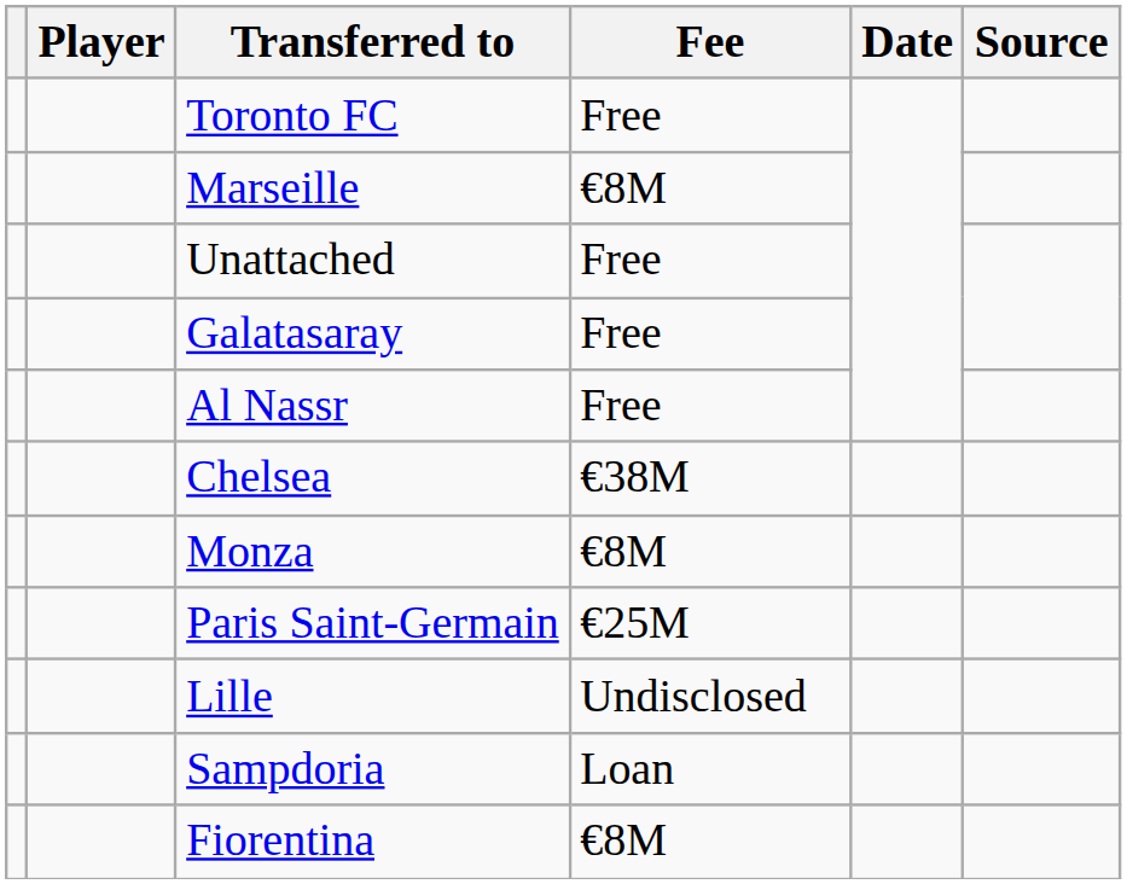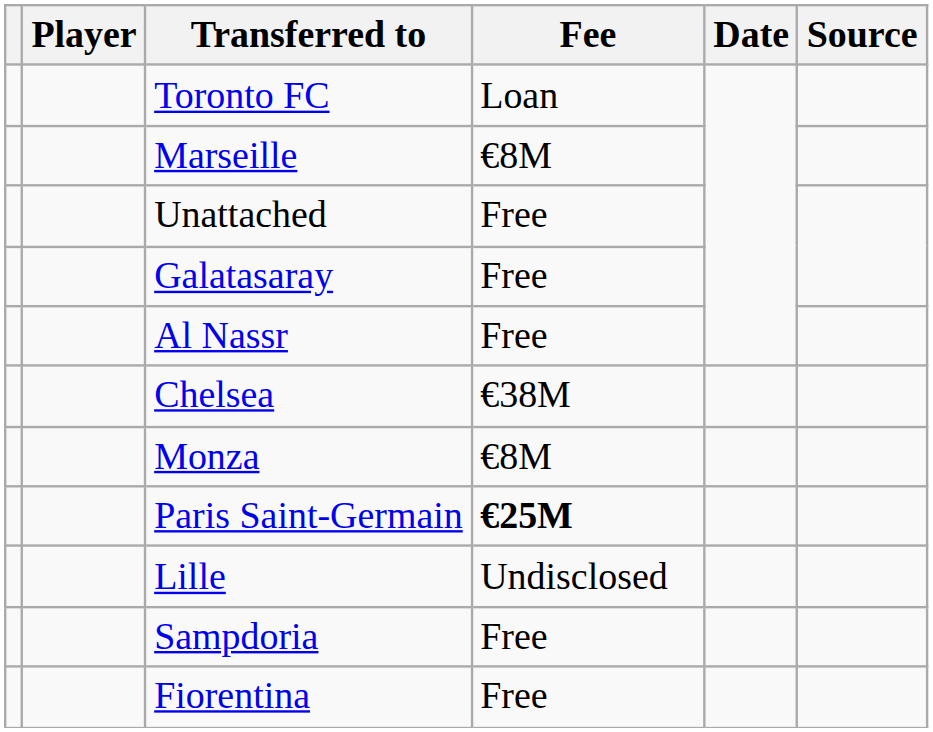Toronto FC | Fee: Free -> Loan
Paris Saint-Germain | Fee: normal -> bold
Sampdoria | Fee: Loan -> Free
Fiorentina | Fee: €8M -> Free
